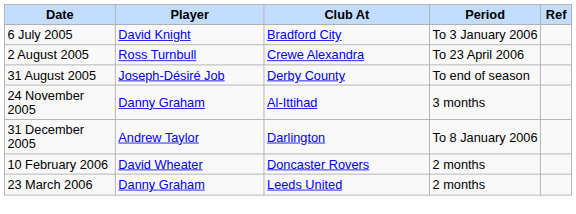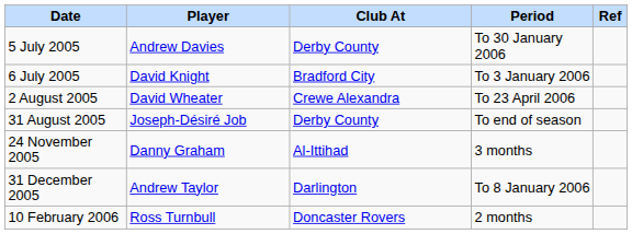+ row: 5 July 2005 | Andrew Davies | Derby County | To 30 January 2006
2 August 2005 | Player: Ross Turnbull -> David Wheater
10 February 2006 | Player: David Wheater -> Ross Turnbull
- row: 23 March 2006 | Danny Graham | Leeds United | 2 months
